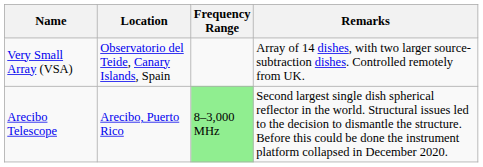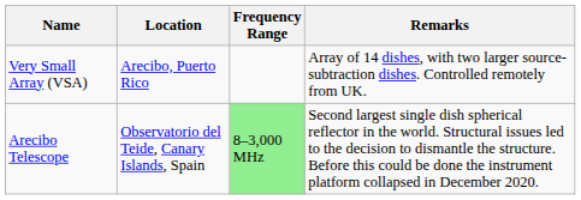Very Small Array (VSA) | Location: Observatorio del Teide, Canary Islands, Spain -> Arecibo, Puerto Rico
Arecibo Telescope | Location: Arecibo, Puerto Rico -> Observatorio del Teide, Canary Islands, Spain
